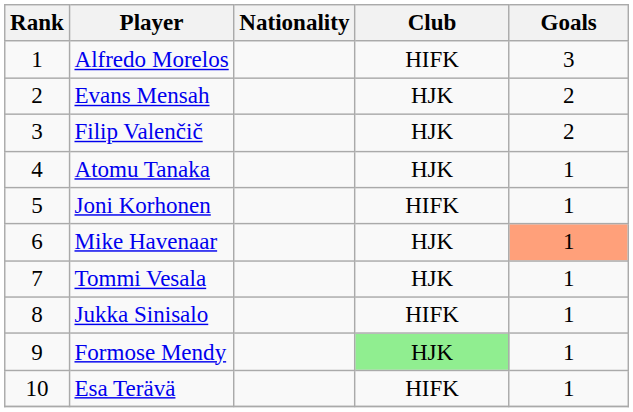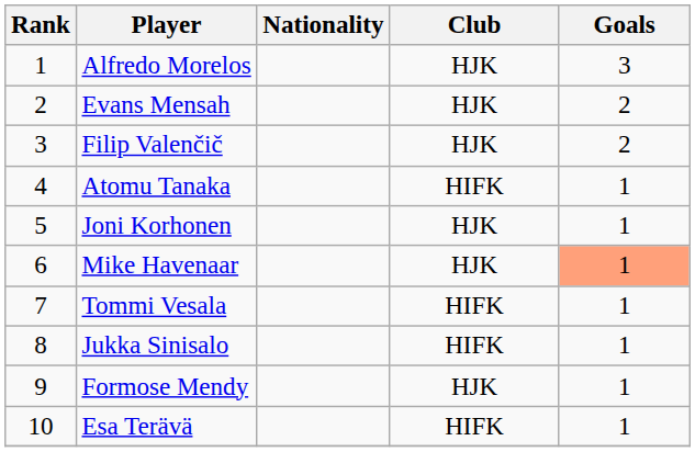Alfredo Morelos | Club: HIFK -> HJK
Atomu Tanaka | Club: HJK -> HIFK
Joni Korhonen | Club: HIFK -> HJK
Tommi Vesala | Club: HJK -> HIFK
Formose Mendy | Club: lightgreen background -> no background
